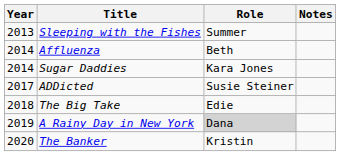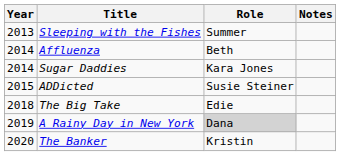ADDicted | Year: 2017 -> 2015
